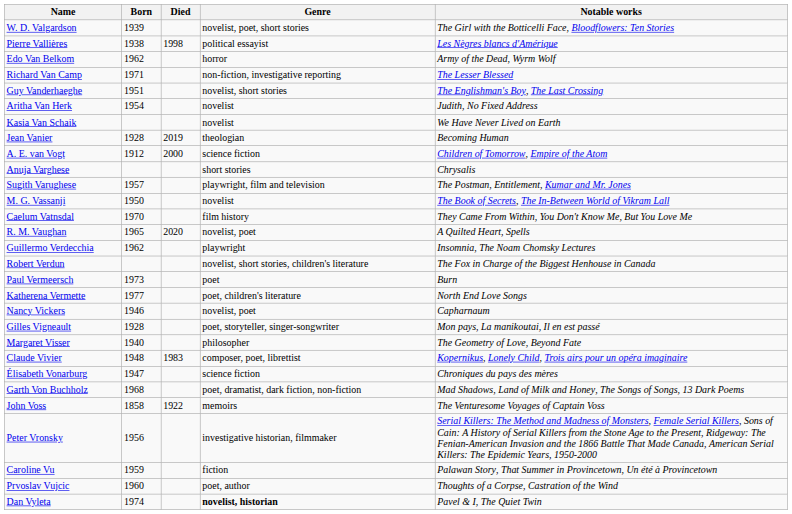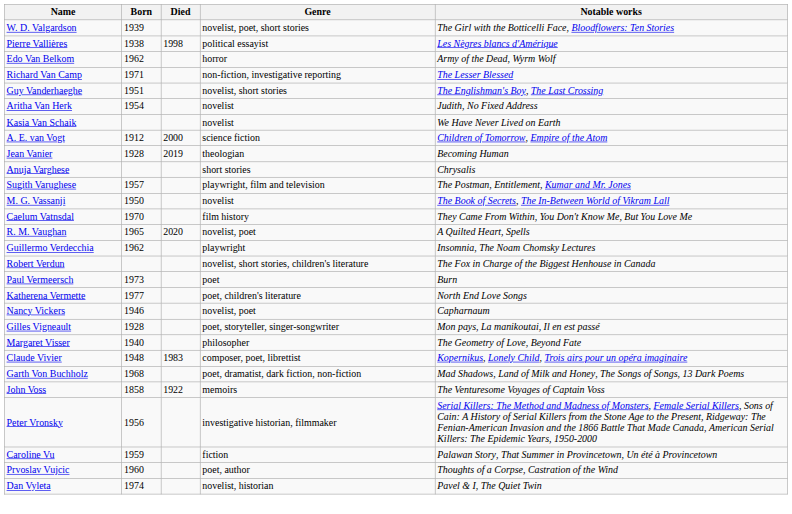rows swapped: A. E. van Vogt <-> Jean Vanier
- row: Élisabeth Vonarburg | 1947 | science fiction | Chroniques du pays des mères
Dan Vyleta | Genre: bold -> normal
